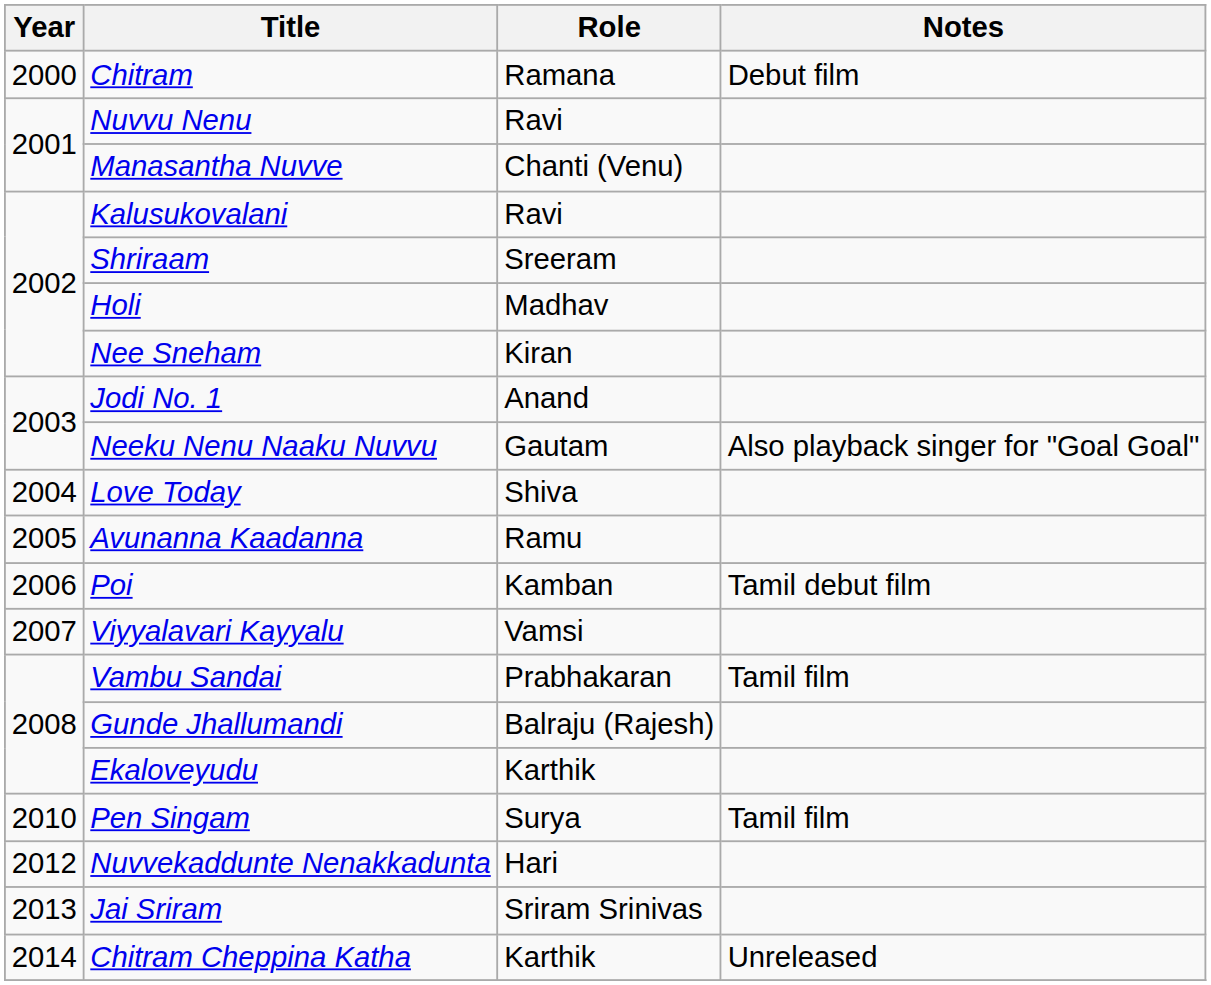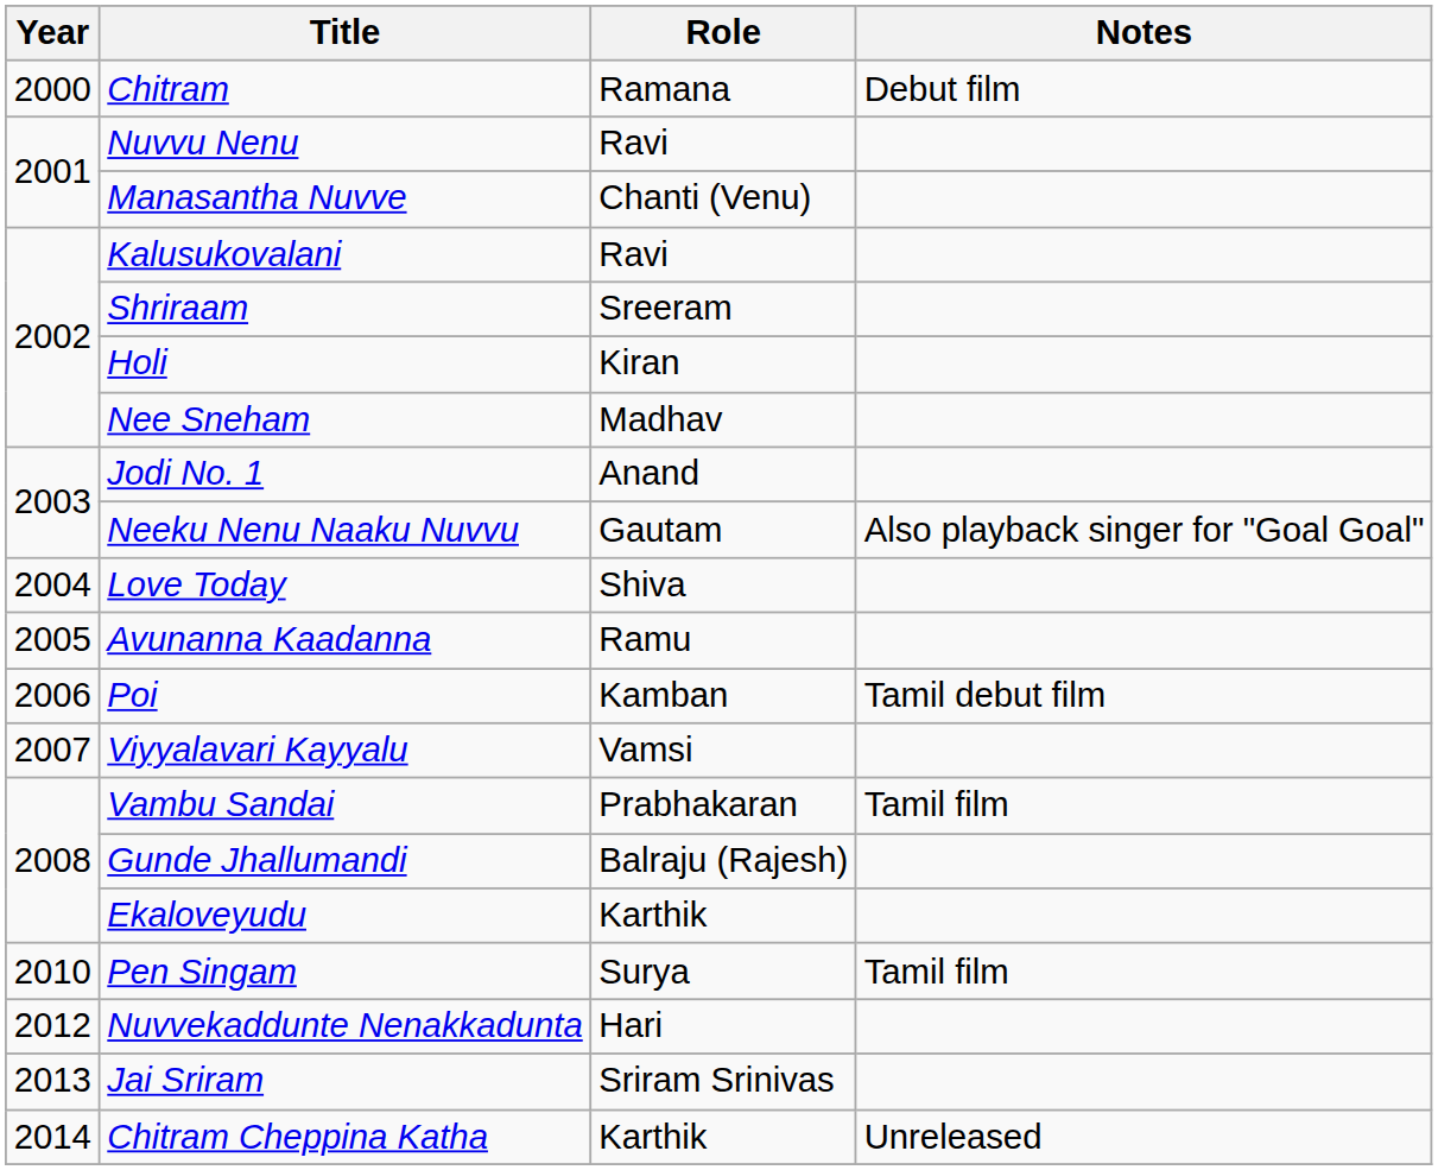Holi | Role: Madhav -> Kiran
Nee Sneham | Role: Kiran -> Madhav
